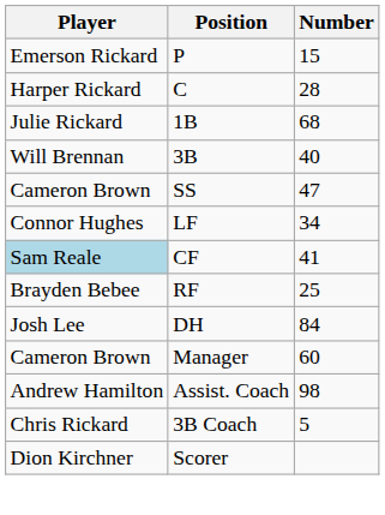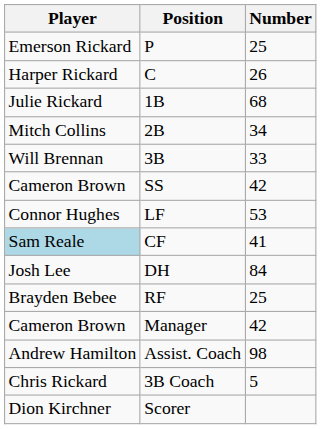P | Number: 15 -> 25
C | Number: 28 -> 26
+ row: Mitch Collins | 2B | 34
3B | Number: 40 -> 33
SS | Number: 47 -> 42
LF | Number: 34 -> 53
rows swapped: RF <-> DH
Manager | Number: 60 -> 42
